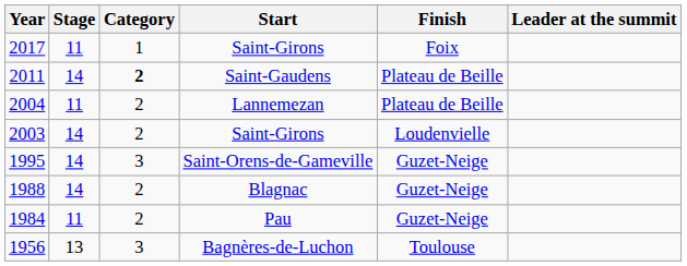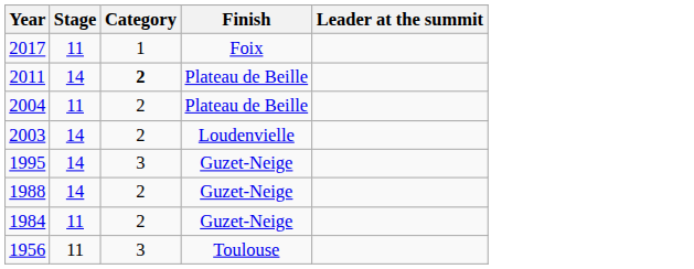- column: Start | Saint-Girons | Saint-Gaudens | Lannemezan | Saint-Girons | Saint-Orens-de-Gameville | Blagnac | Pau | Bagnères-de-Luchon
1956 | Stage: 13 -> 11
